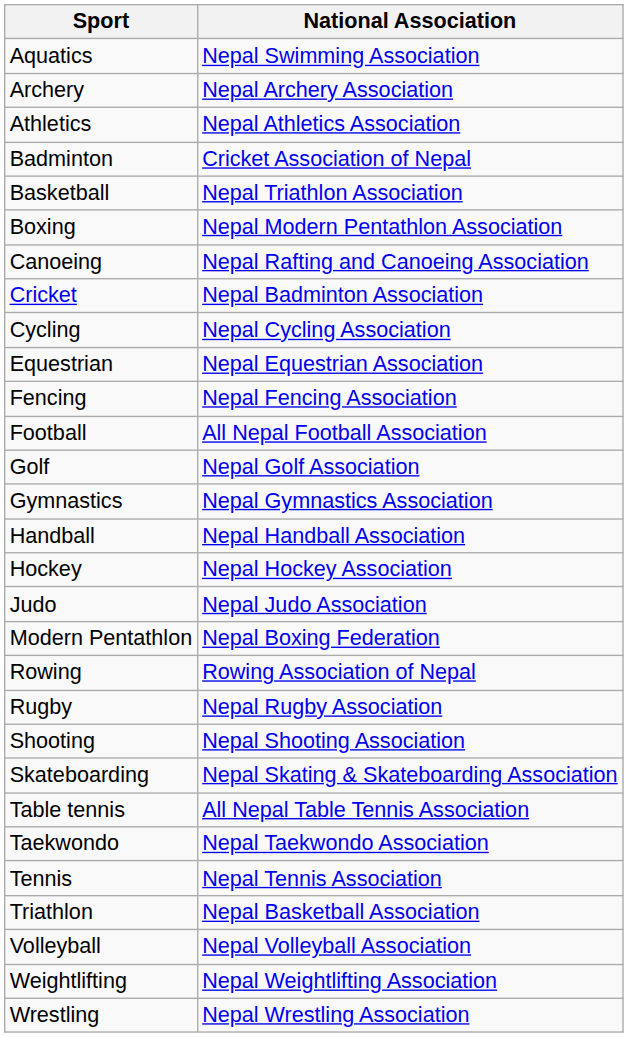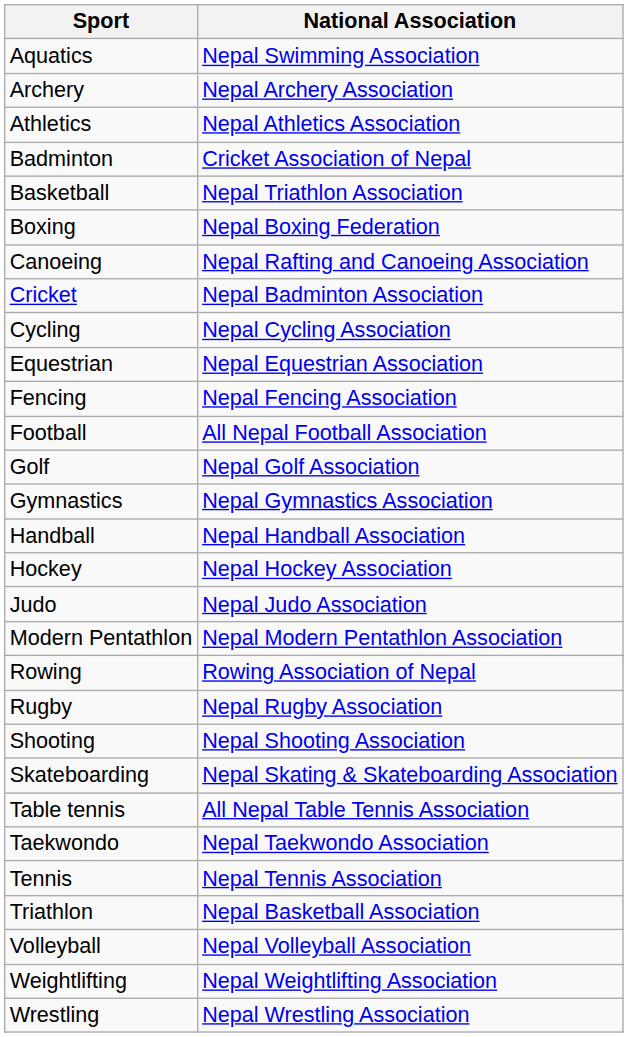Boxing | National Association: Nepal Modern Pentathlon Association -> Nepal Boxing Federation
Modern Pentathlon | National Association: Nepal Boxing Federation -> Nepal Modern Pentathlon Association
